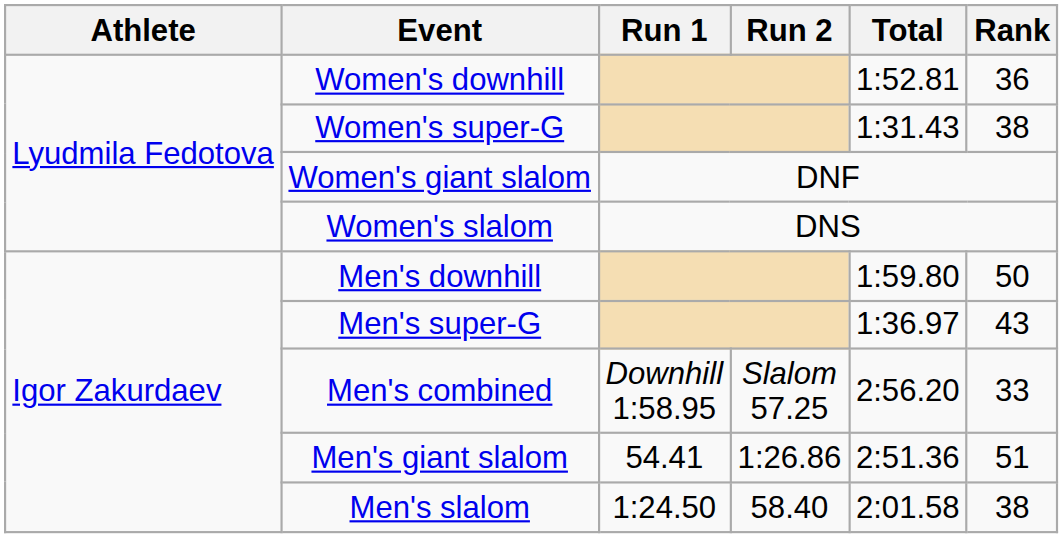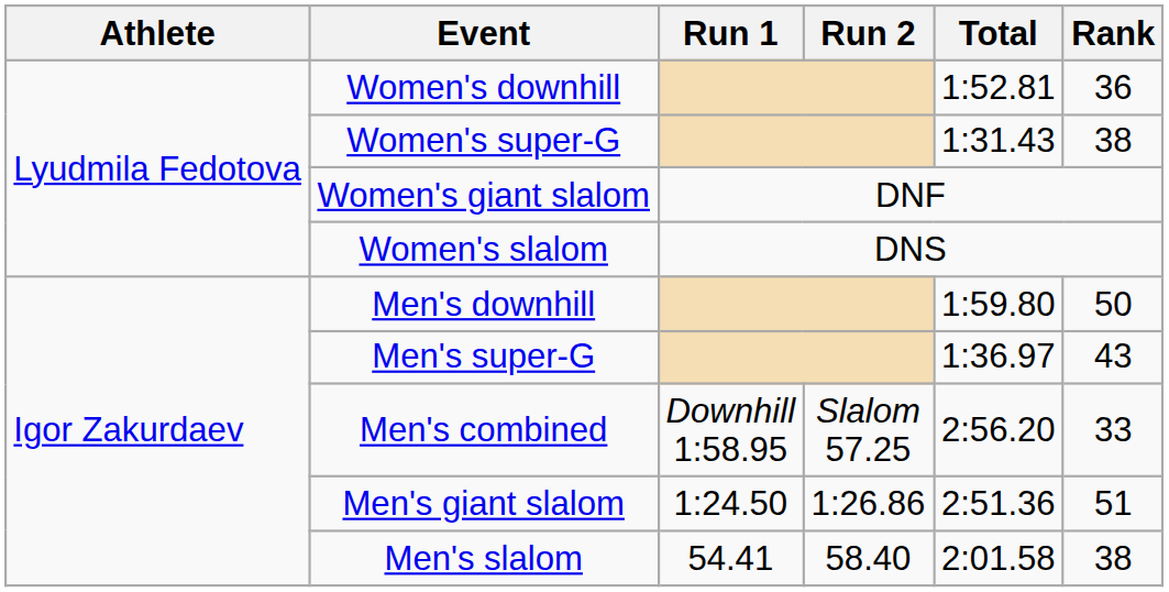Men's giant slalom | Run 1: 54.41 -> 1:24.50
Men's slalom | Run 1: 1:24.50 -> 54.41
